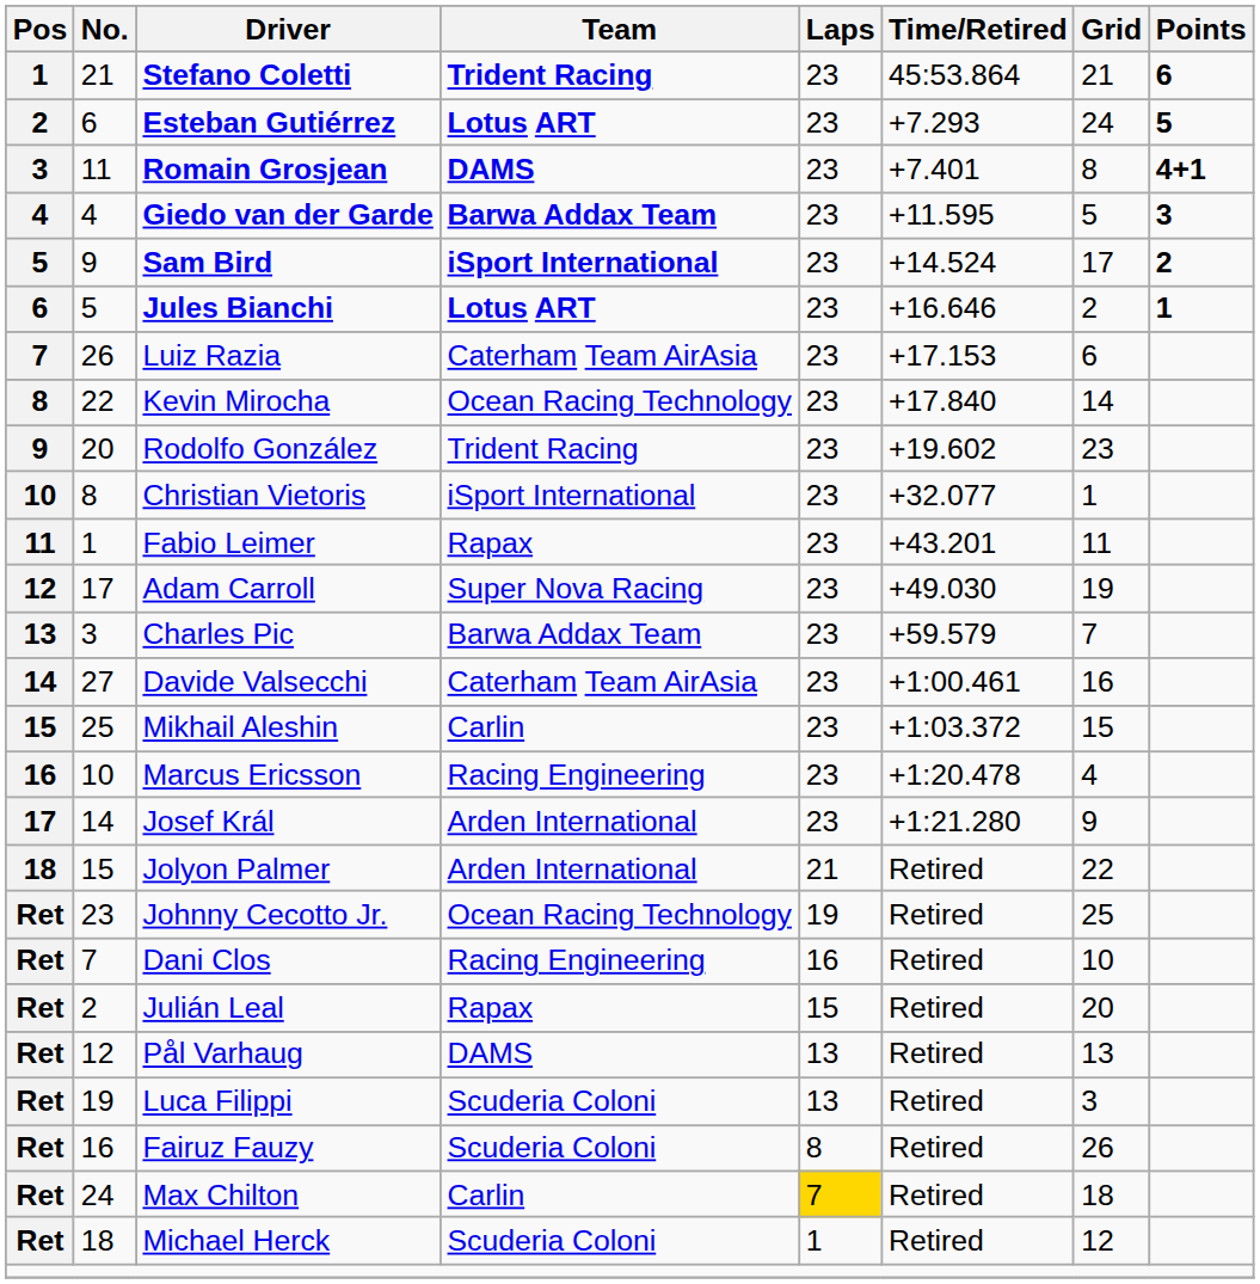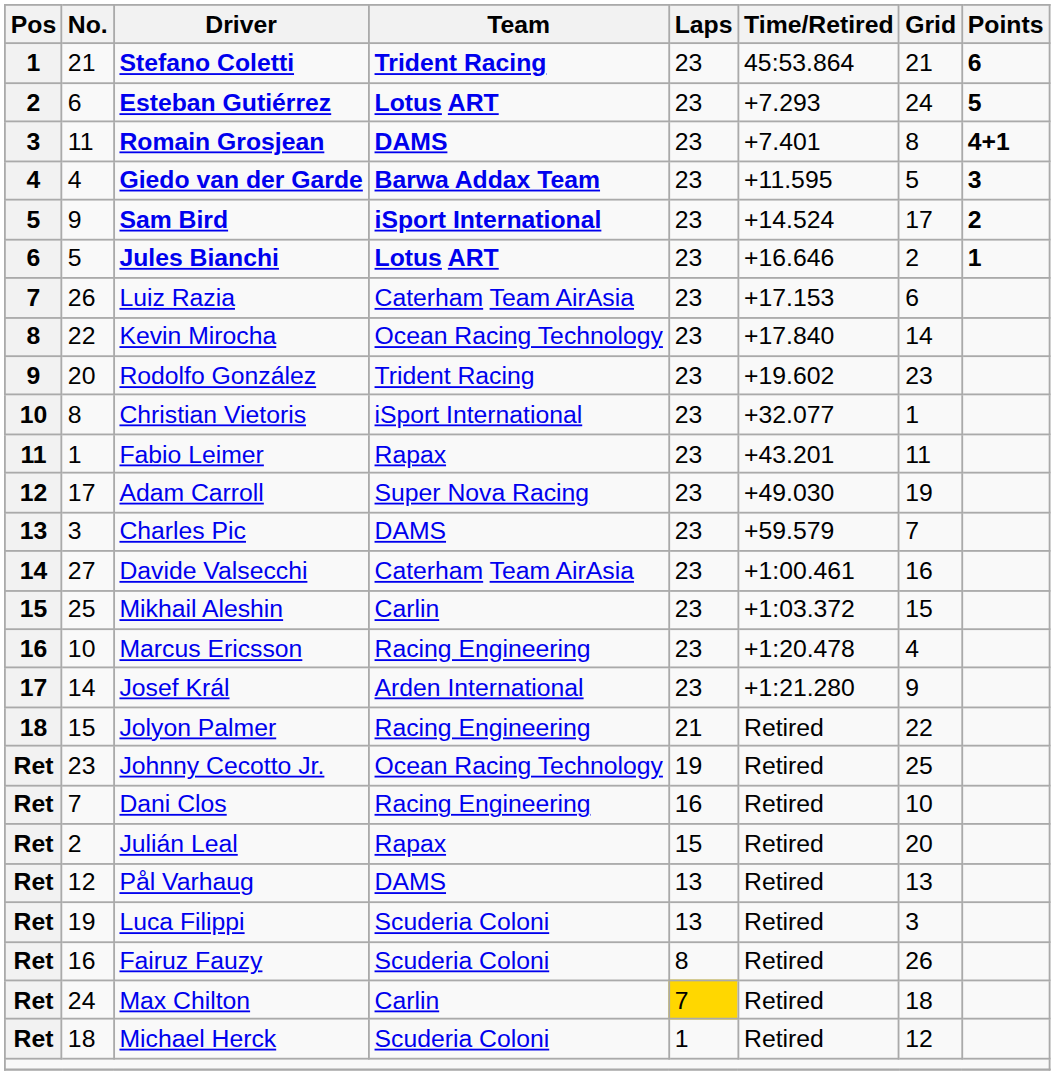Charles Pic | Team: Barwa Addax Team -> DAMS
Jolyon Palmer | Team: Arden International -> Racing Engineering
